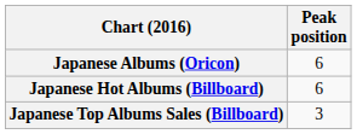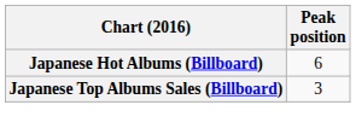- row: Japanese Albums (Oricon) | 6
